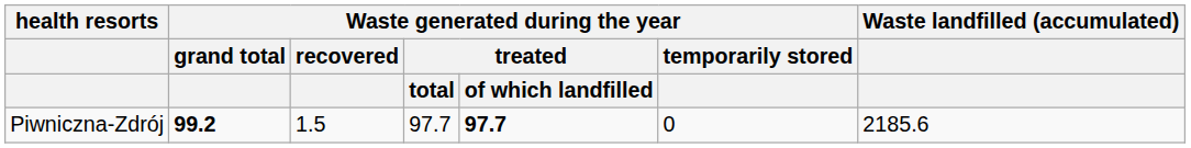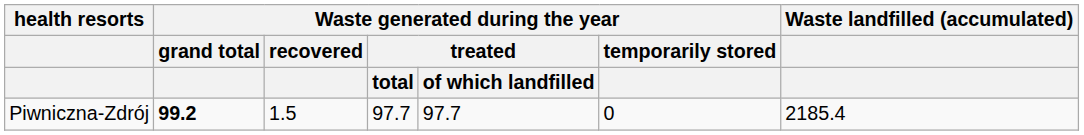Piwniczna-Zdrój | column 5: bold -> normal
Piwniczna-Zdrój | Waste landfilled (accumulated): 2185.6 -> 2185.4
